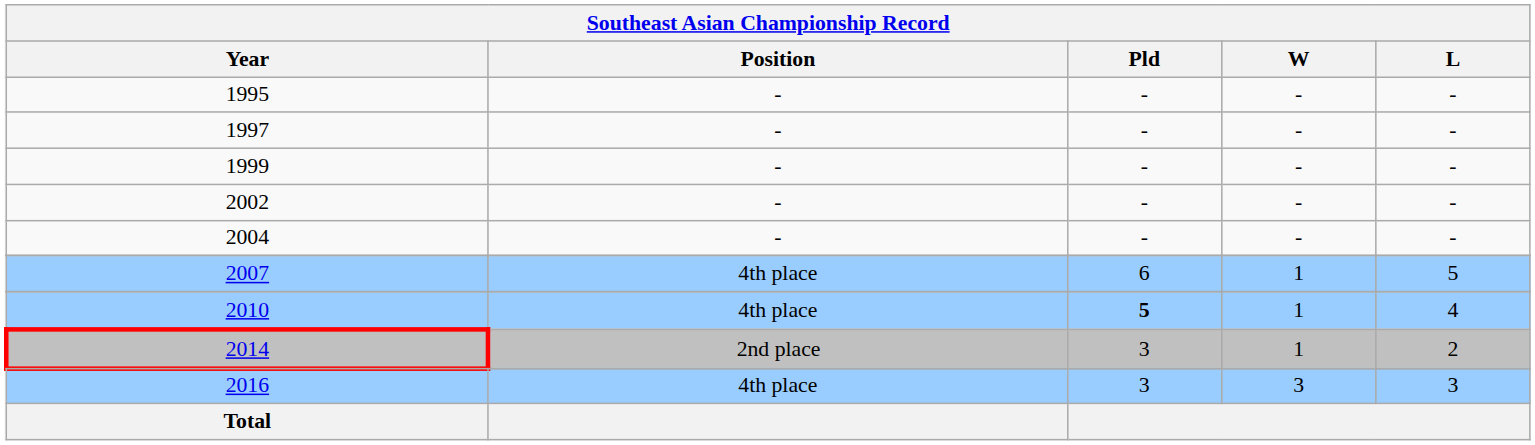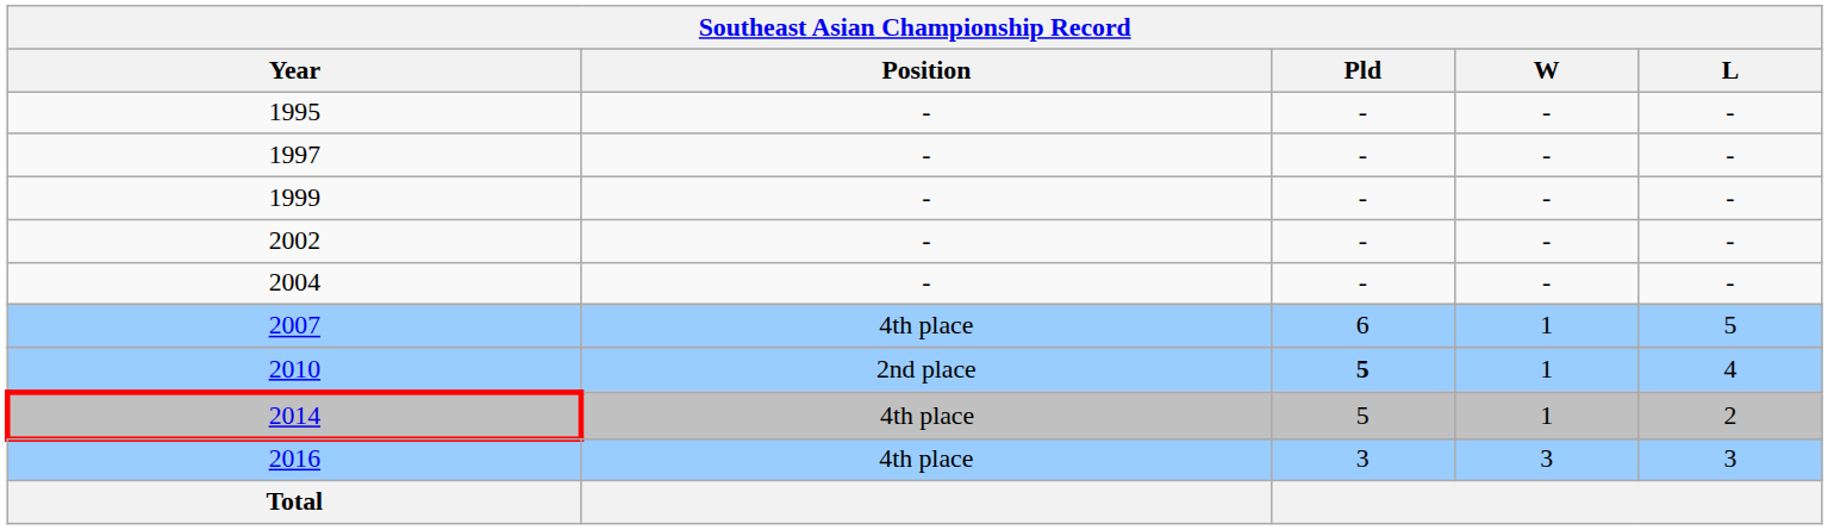2010 | Position: 4th place -> 2nd place
2014 | Position: 2nd place -> 4th place
2014 | Pld: 3 -> 5
